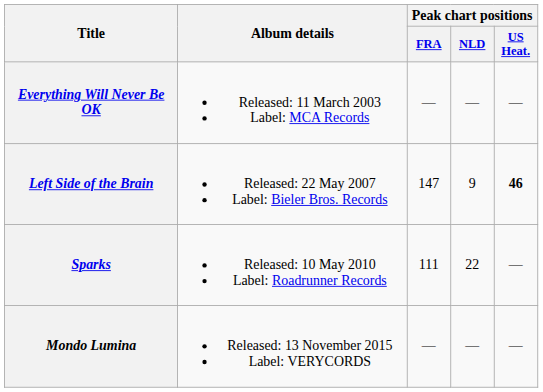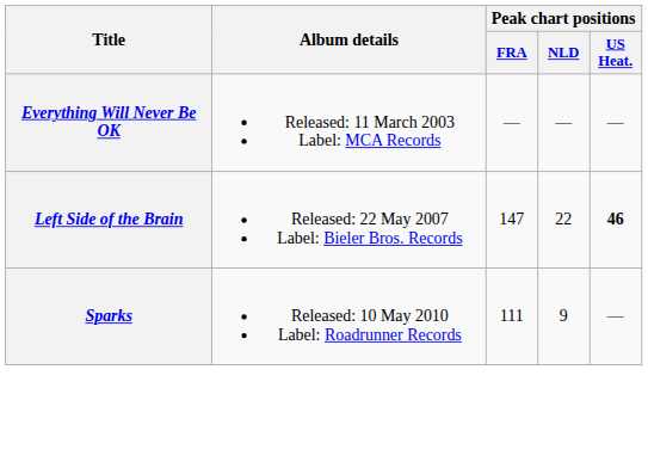Left Side of the Brain | Peak chart positions / NLD: 9 -> 22
Sparks | Peak chart positions / NLD: 22 -> 9
- row: Mondo Lumina | Released: 13 November 2015 Label: VERYCORDS | — | — | —
